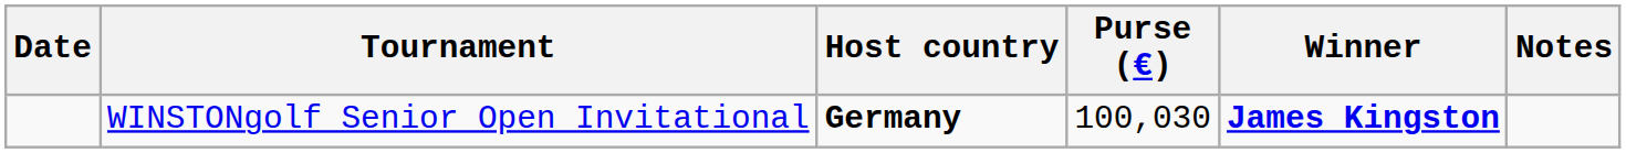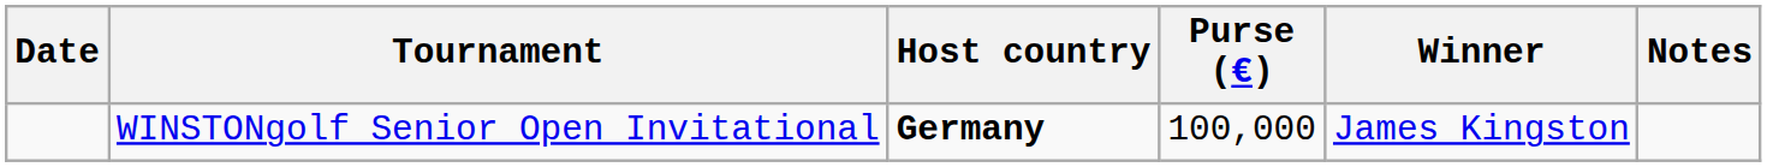WINSTONgolf Senior Open Invitational | Purse (€): 100,030 -> 100,000
WINSTONgolf Senior Open Invitational | Winner: bold -> normal
